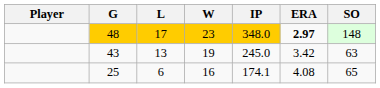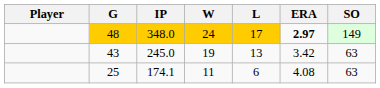columns swapped: IP <-> L
48 | W: 23 -> 24
48 | SO: 148 -> 149
25 | W: 16 -> 11
25 | SO: 65 -> 63
